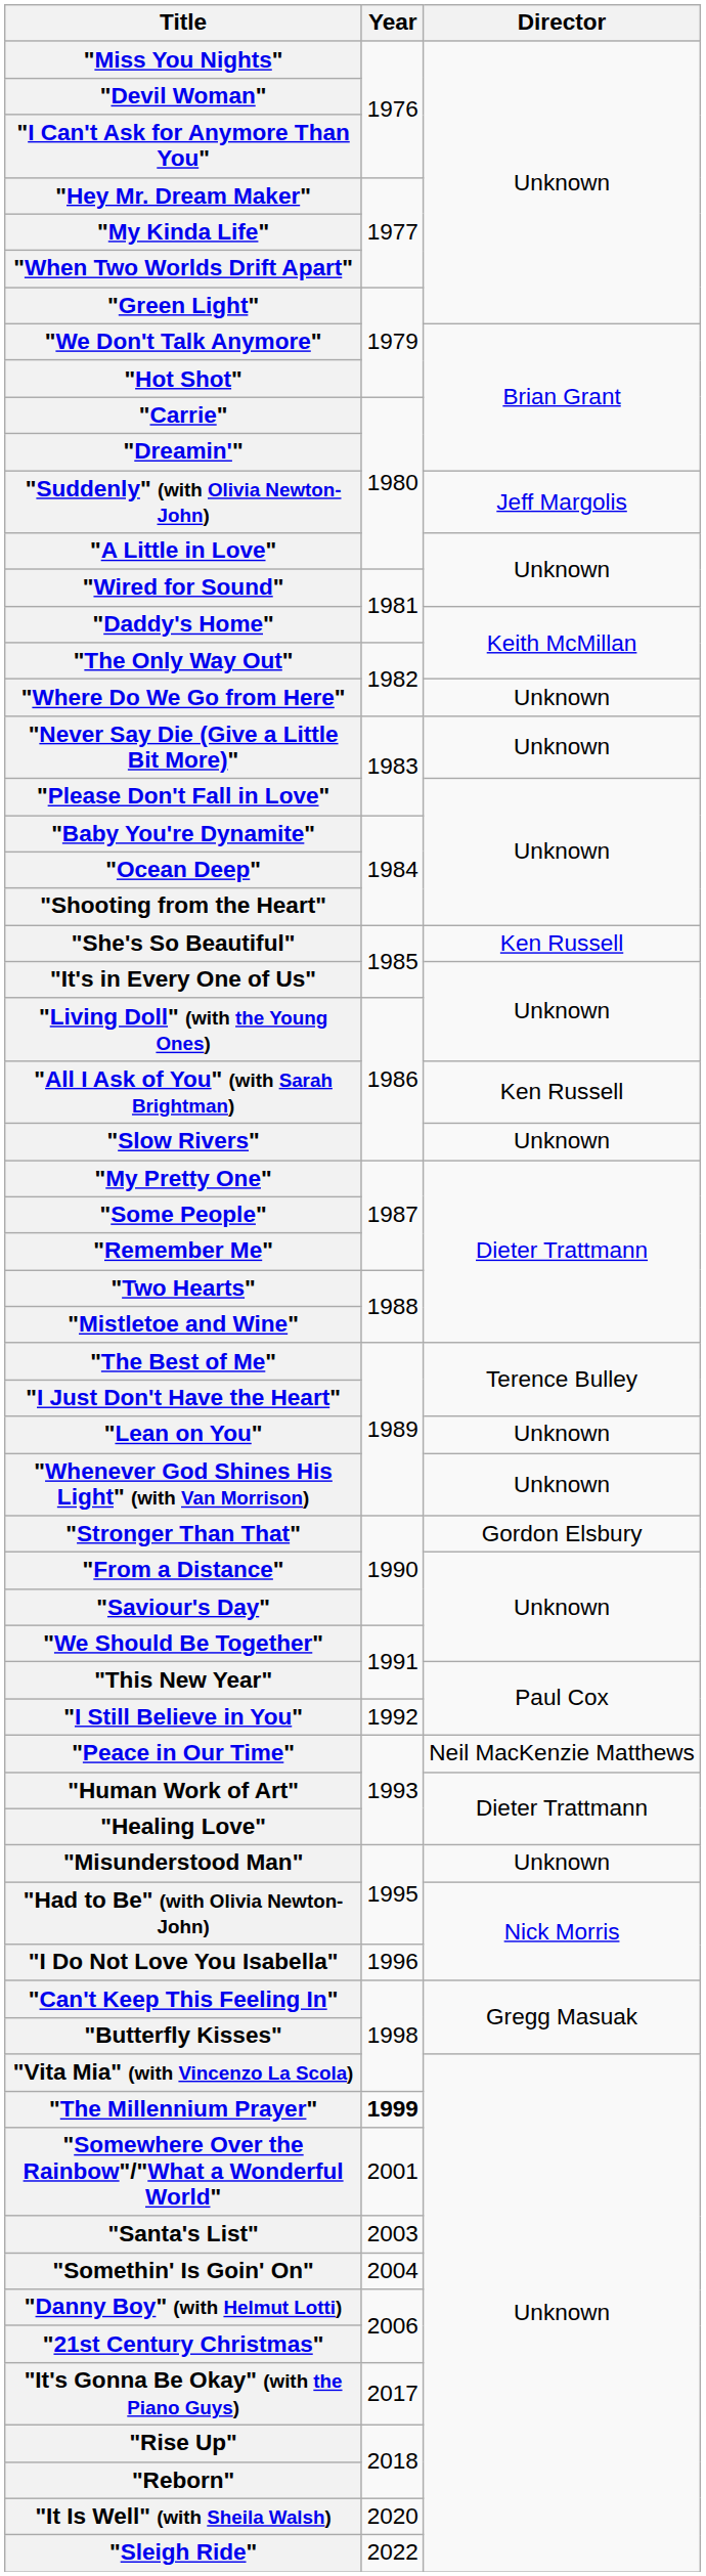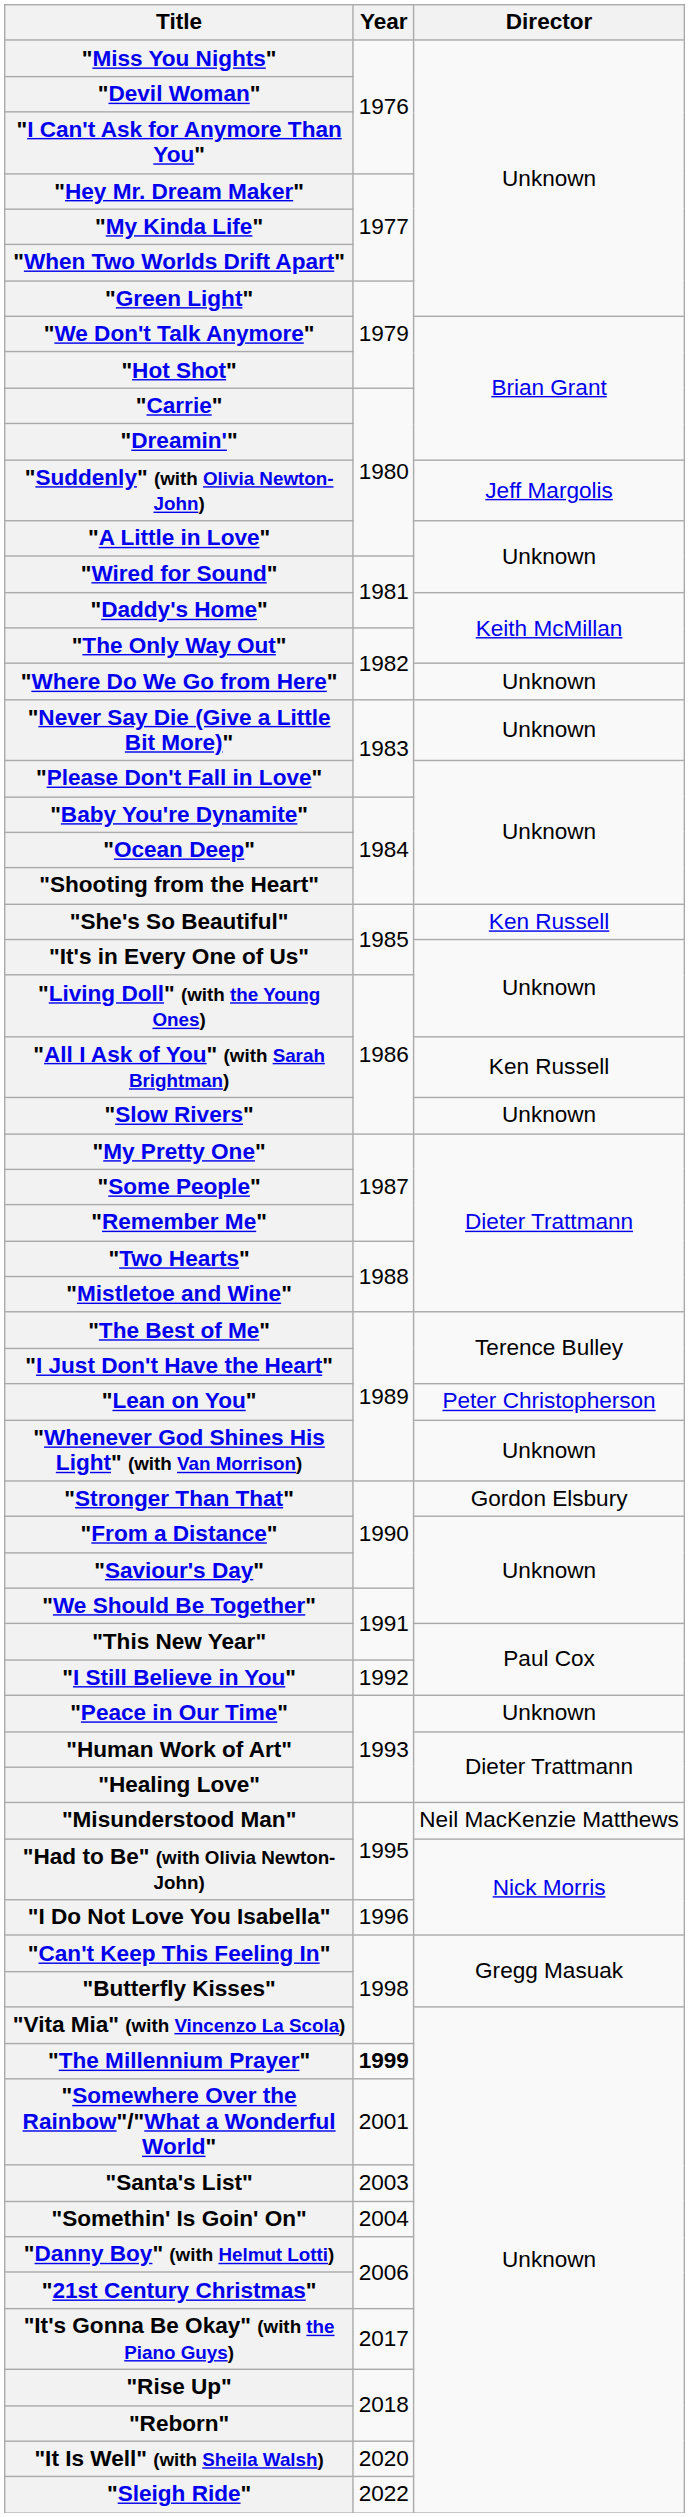"Lean on You" | Director: Unknown -> Peter Christopherson
"Peace in Our Time" | Director: Neil MacKenzie Matthews -> Unknown
"Misunderstood Man" | Director: Unknown -> Neil MacKenzie Matthews
